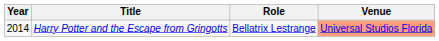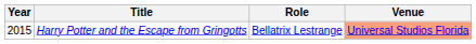Harry Potter and the Escape from Gringotts | Year: 2014 -> 2015
